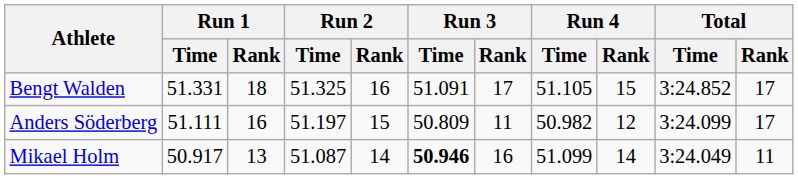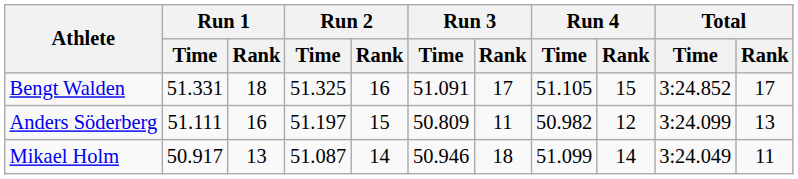Anders Söderberg | Total / Rank: 17 -> 13
Mikael Holm | Run 3 / Time: bold -> normal
Mikael Holm | Run 3 / Rank: 16 -> 18
